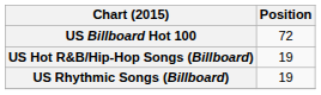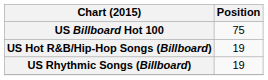US Billboard Hot 100 | Position: 72 -> 75
